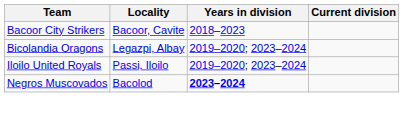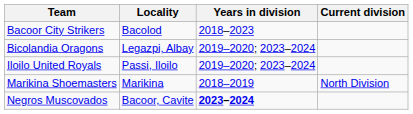Bacoor City Strikers | Locality: Bacoor, Cavite -> Bacolod
+ row: Marikina Shoemasters | Marikina | 2018–2019 | North Division
Negros Muscovados | Locality: Bacolod -> Bacoor, Cavite
